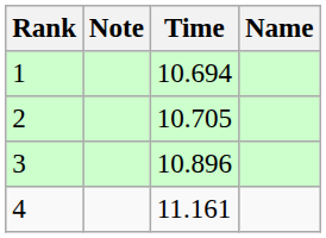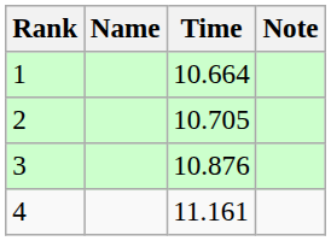columns swapped: Name <-> Note
1 | Time: 10.694 -> 10.664
3 | Time: 10.896 -> 10.876
